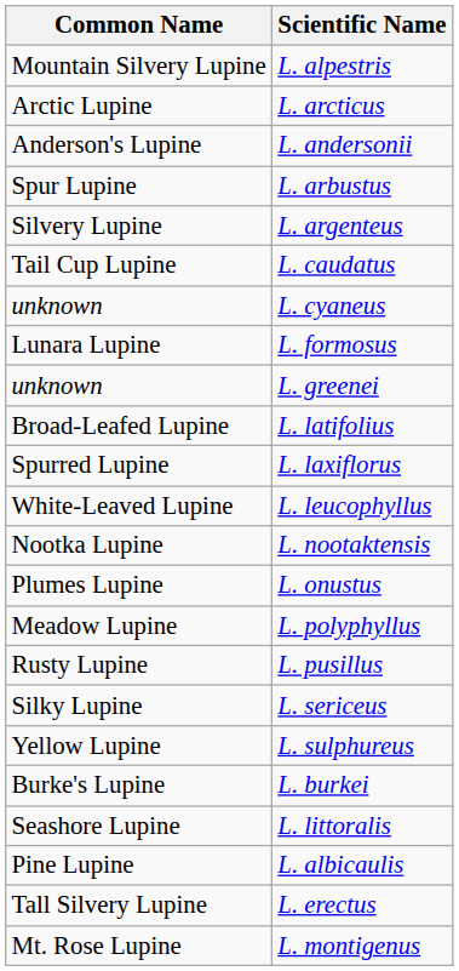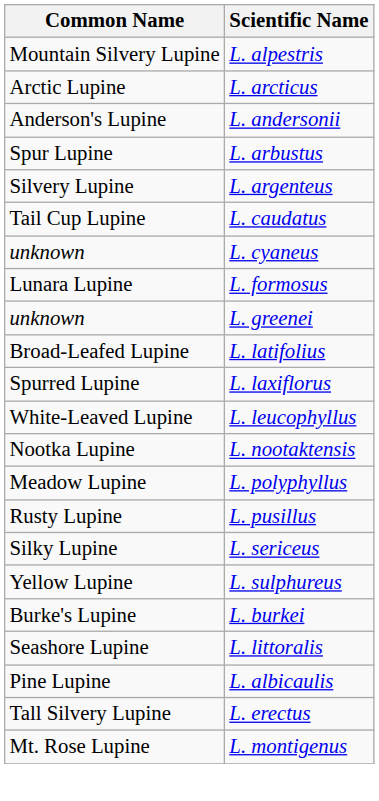- row: Plumes Lupine | L. onustus
